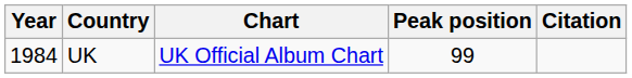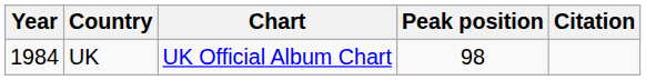UK | Peak position: 99 -> 98
